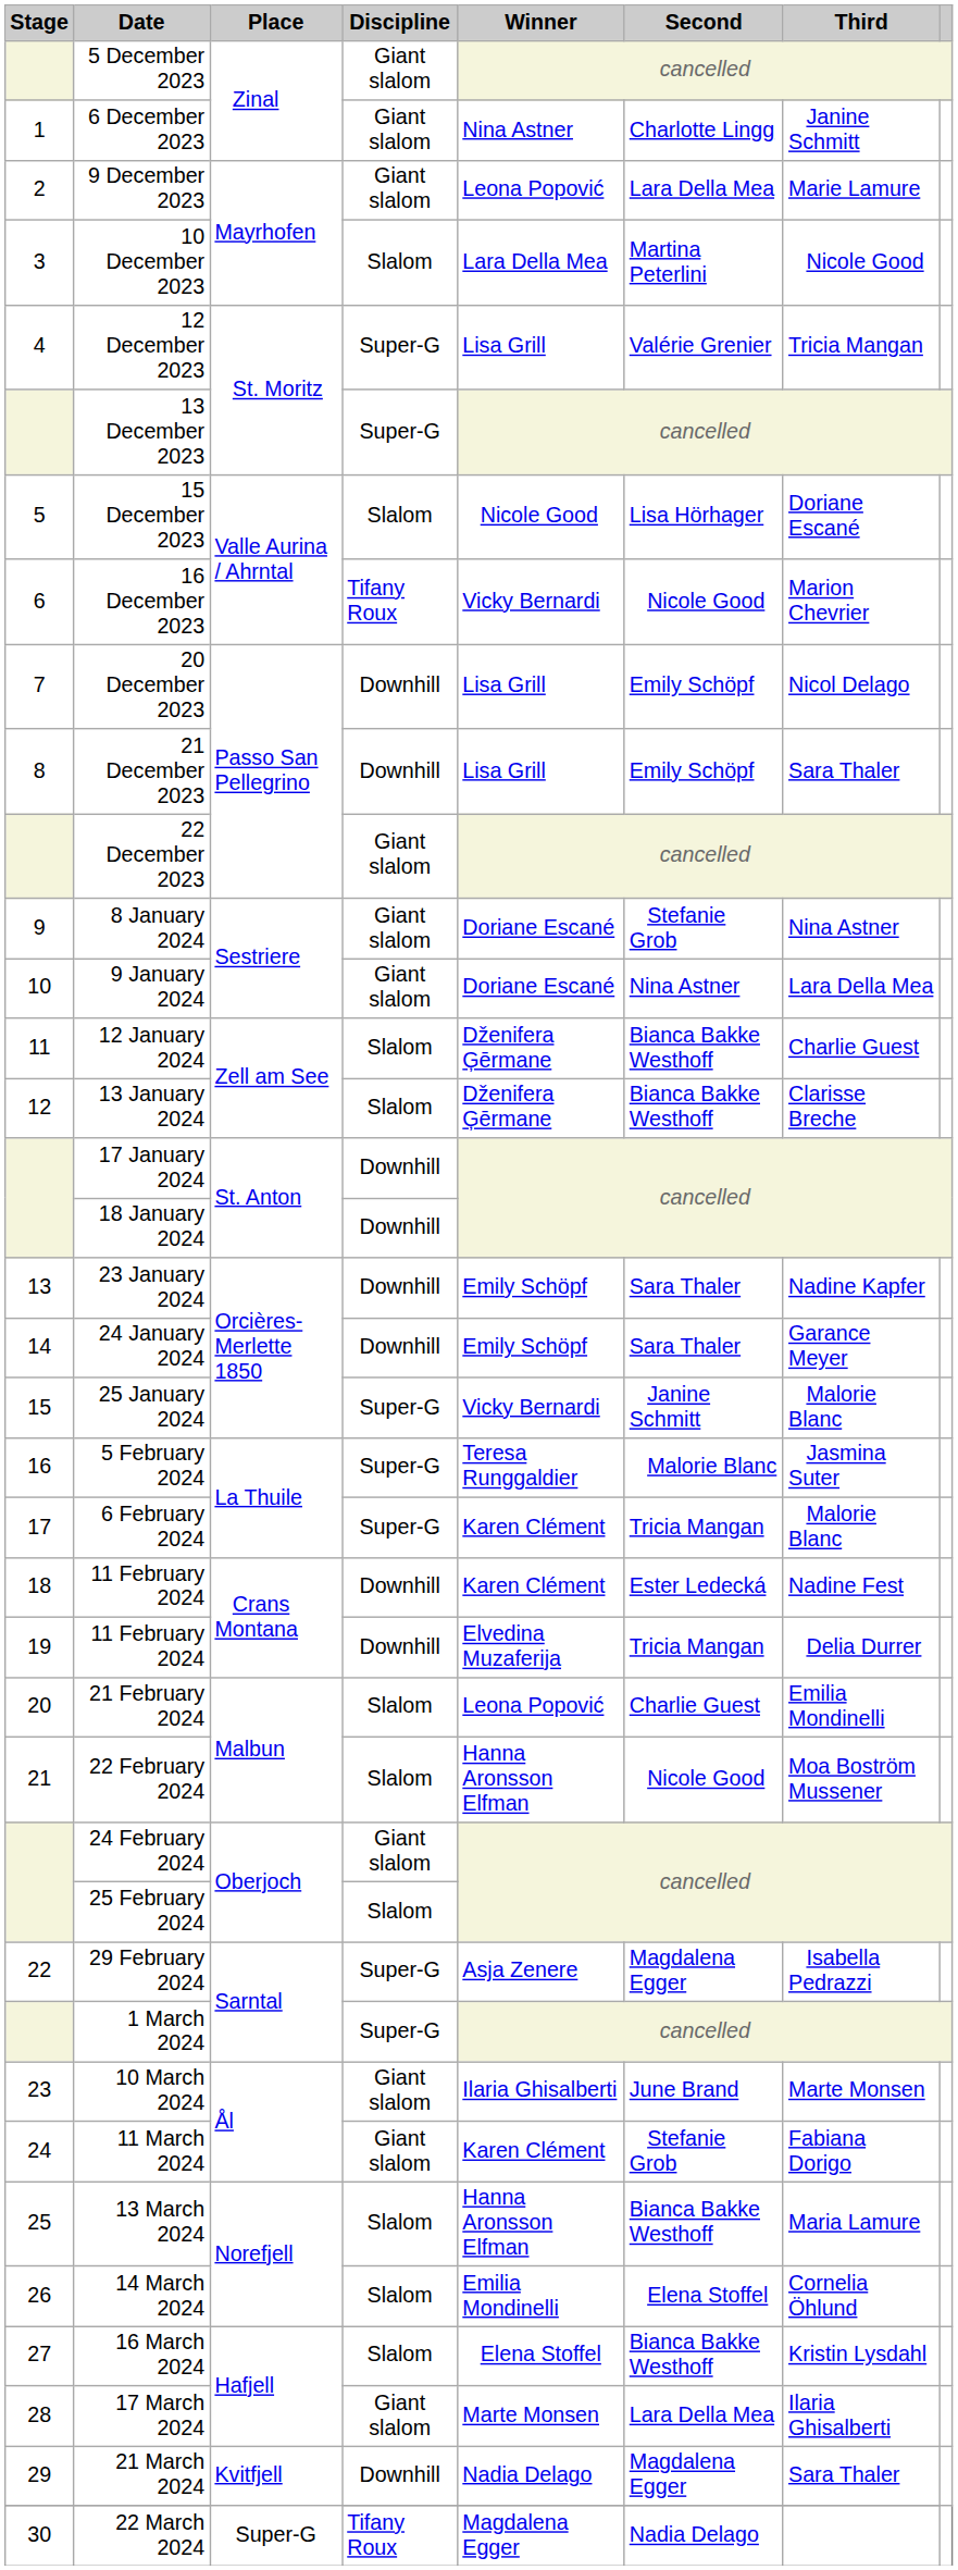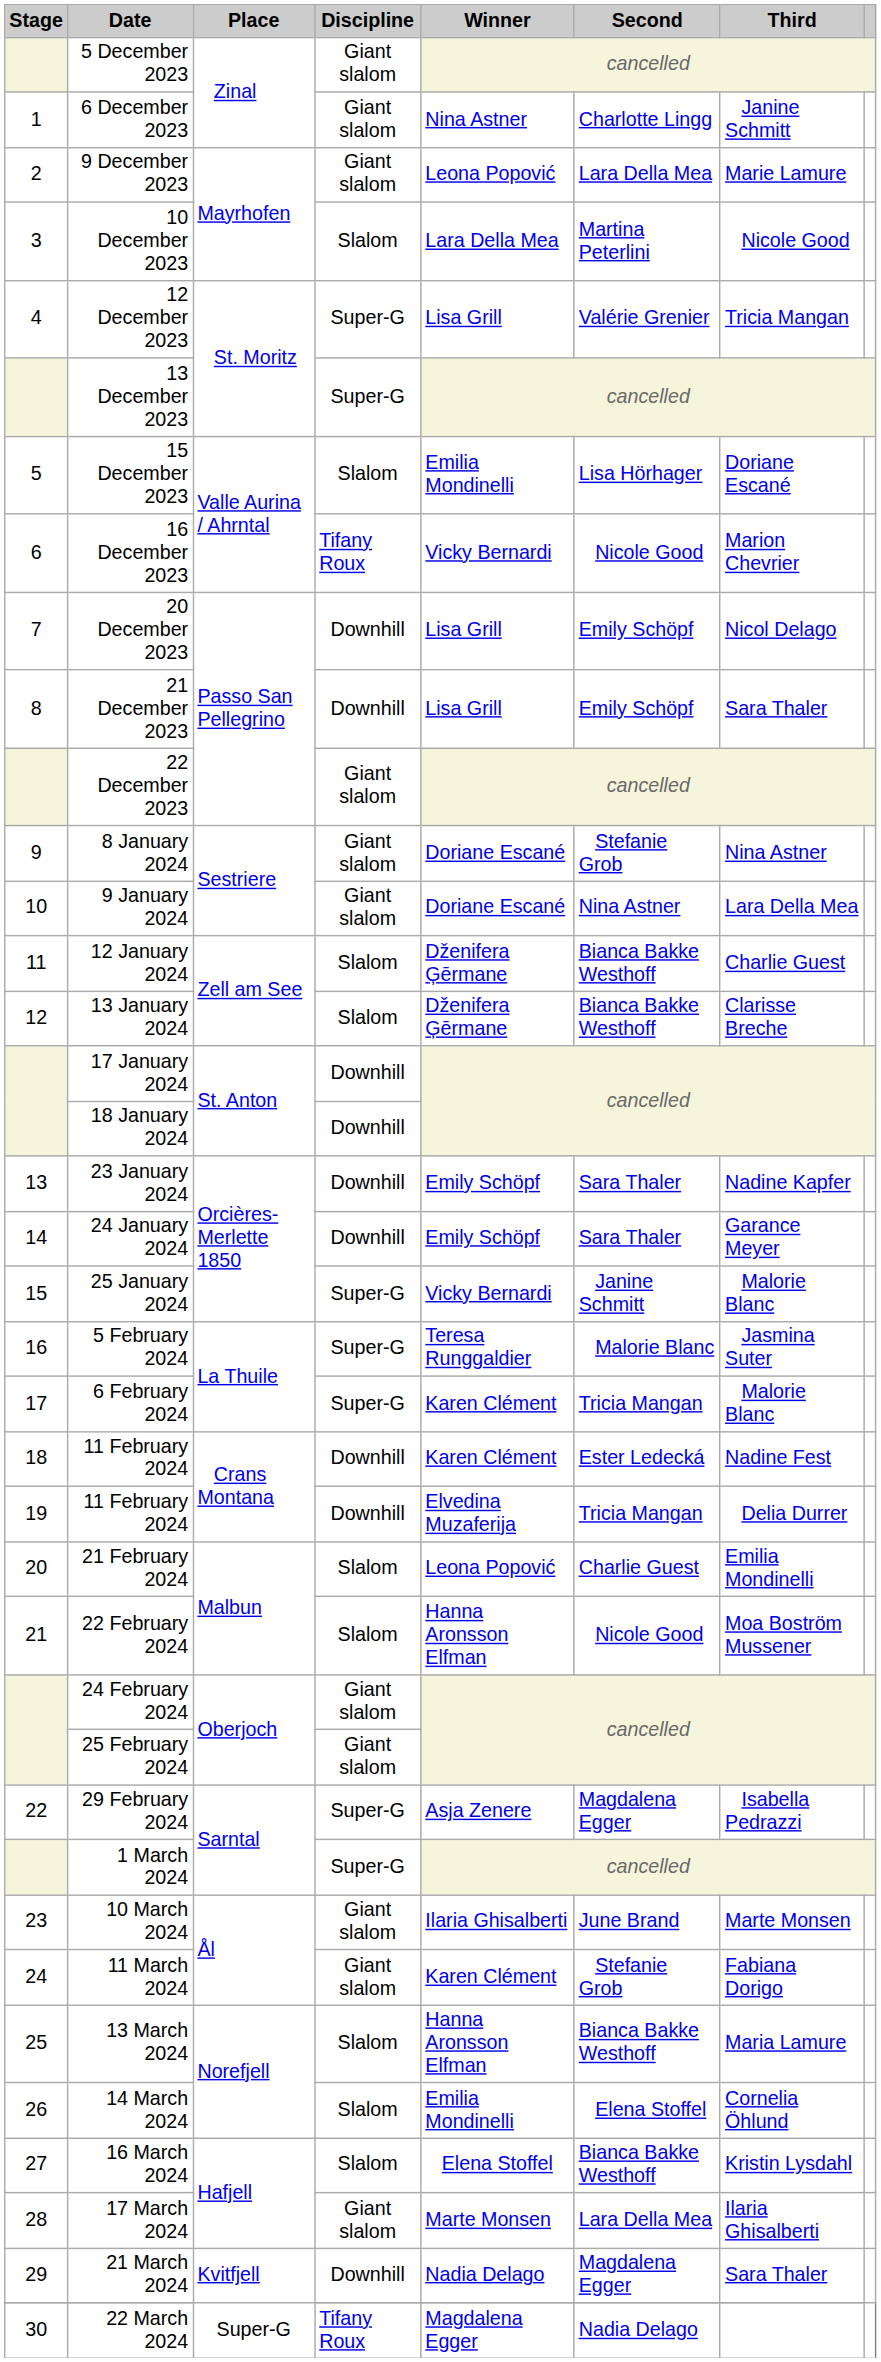15 December 2023 | Winner: Nicole Good -> Emilia Mondinelli
25 February 2024 | Discipline: Slalom -> Giant slalom
